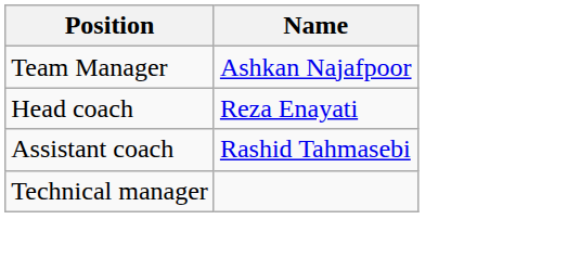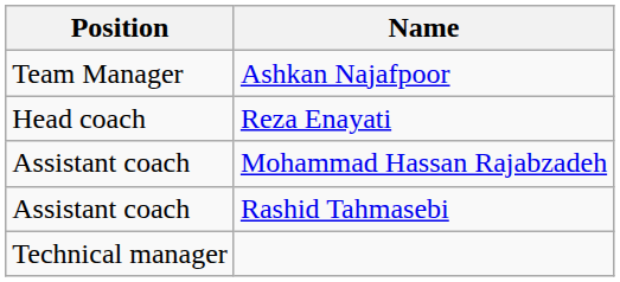+ row: Assistant coach | Mohammad Hassan Rajabzadeh
